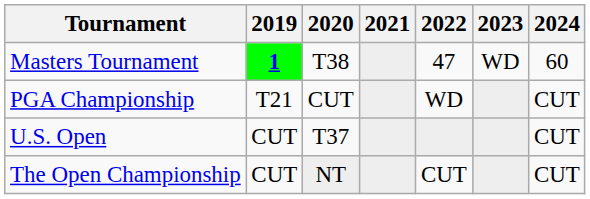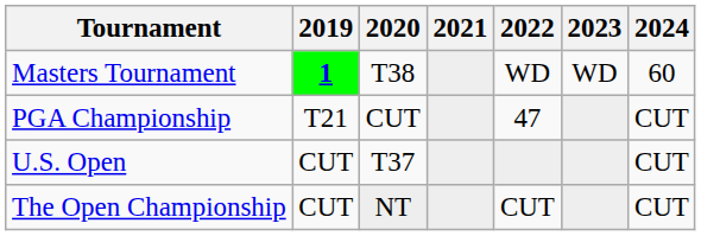Masters Tournament | 2022: 47 -> WD
PGA Championship | 2022: WD -> 47
